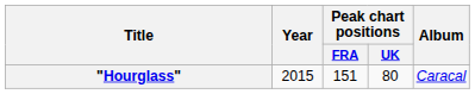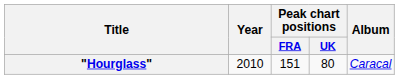"Hourglass" | Year: 2015 -> 2010
